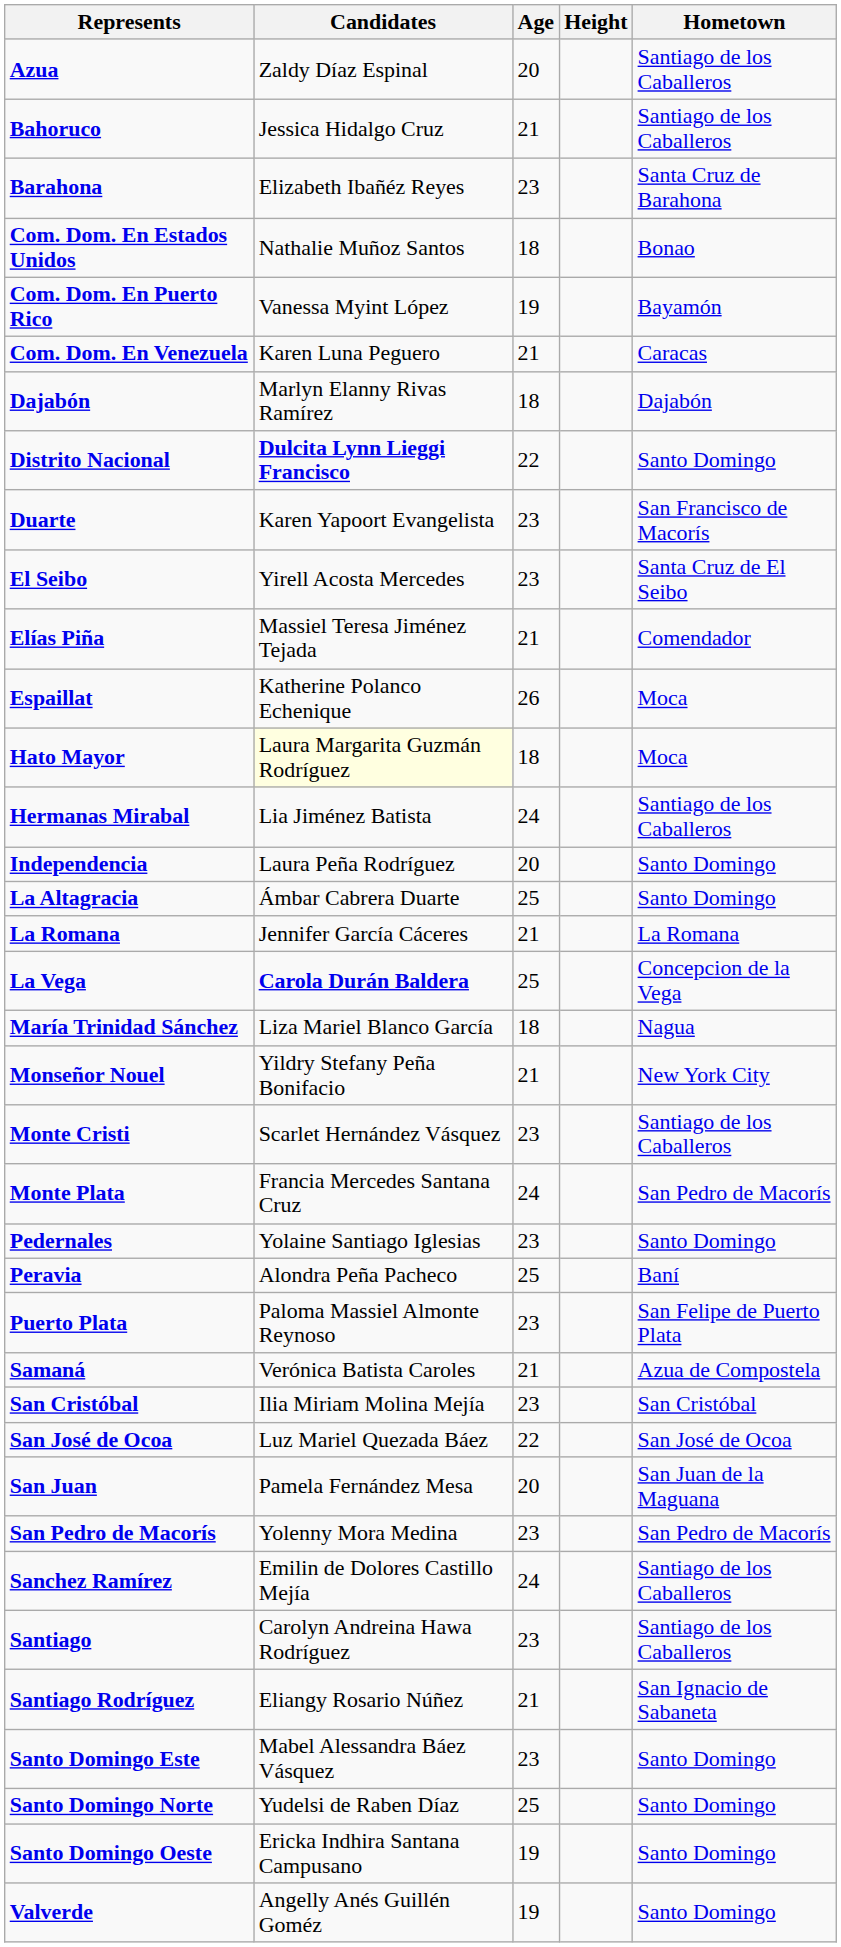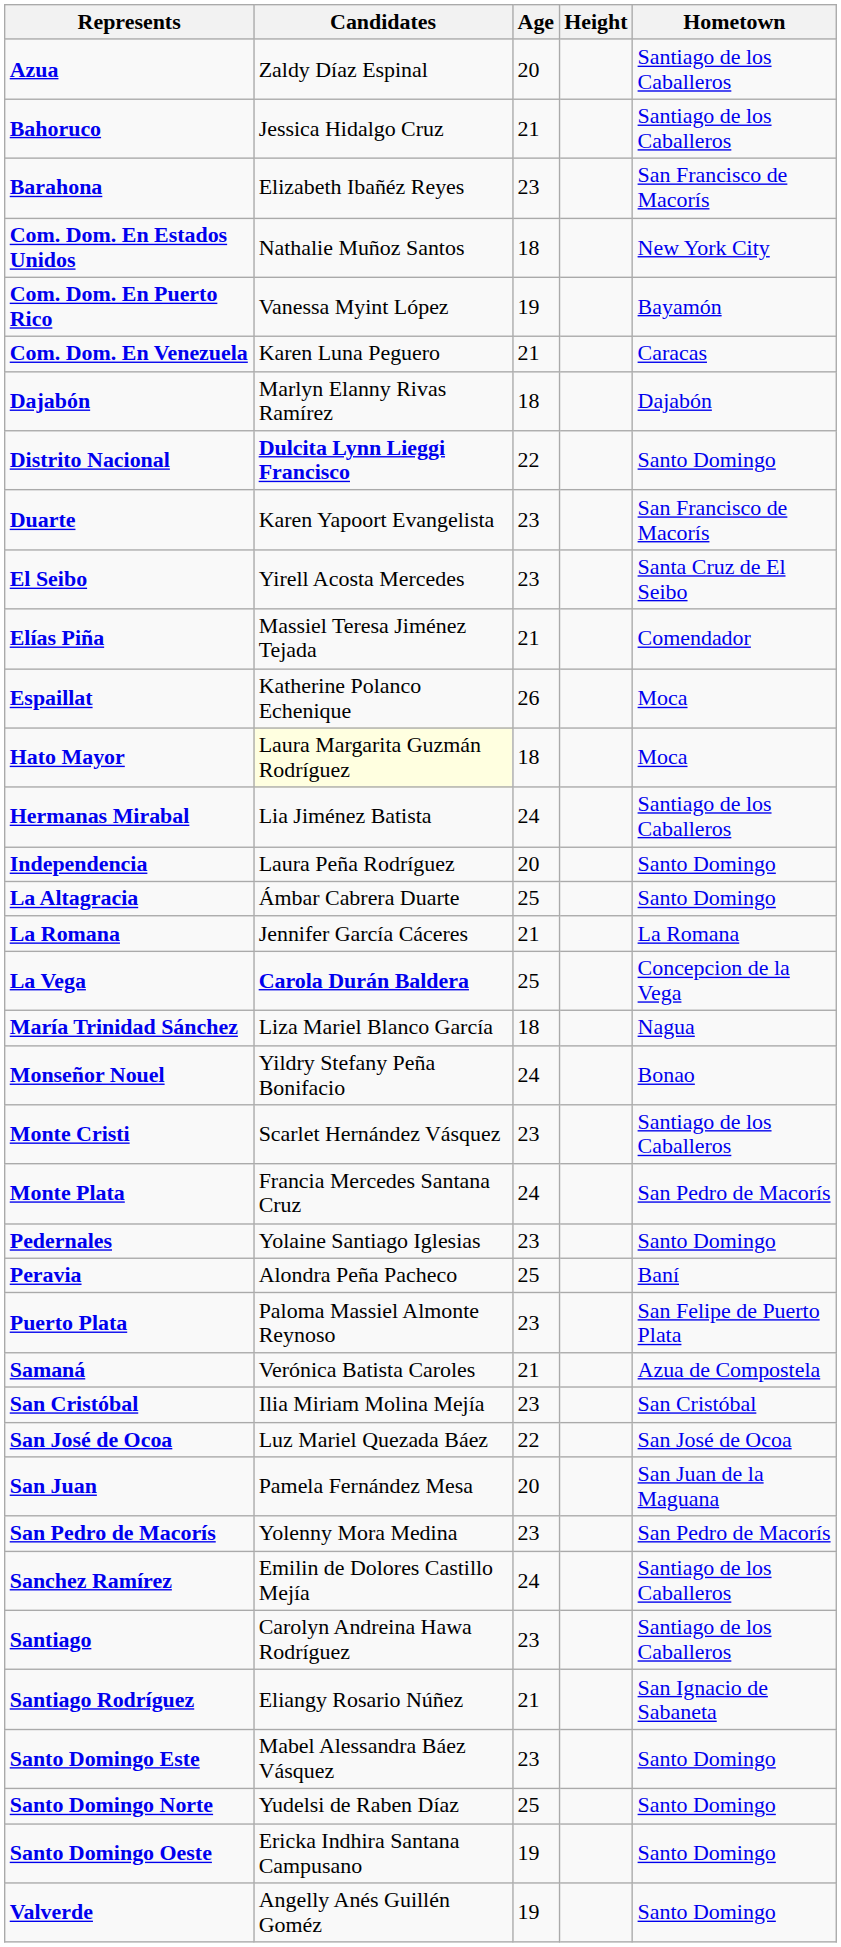Barahona | Hometown: Santa Cruz de Barahona -> San Francisco de Macorís
Com. Dom. En Estados Unidos | Hometown: Bonao -> New York City
Monseñor Nouel | Age: 21 -> 24
Monseñor Nouel | Hometown: New York City -> Bonao
